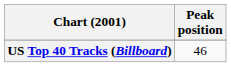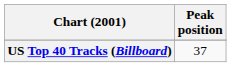US Top 40 Tracks (Billboard) | Peak position: 46 -> 37
